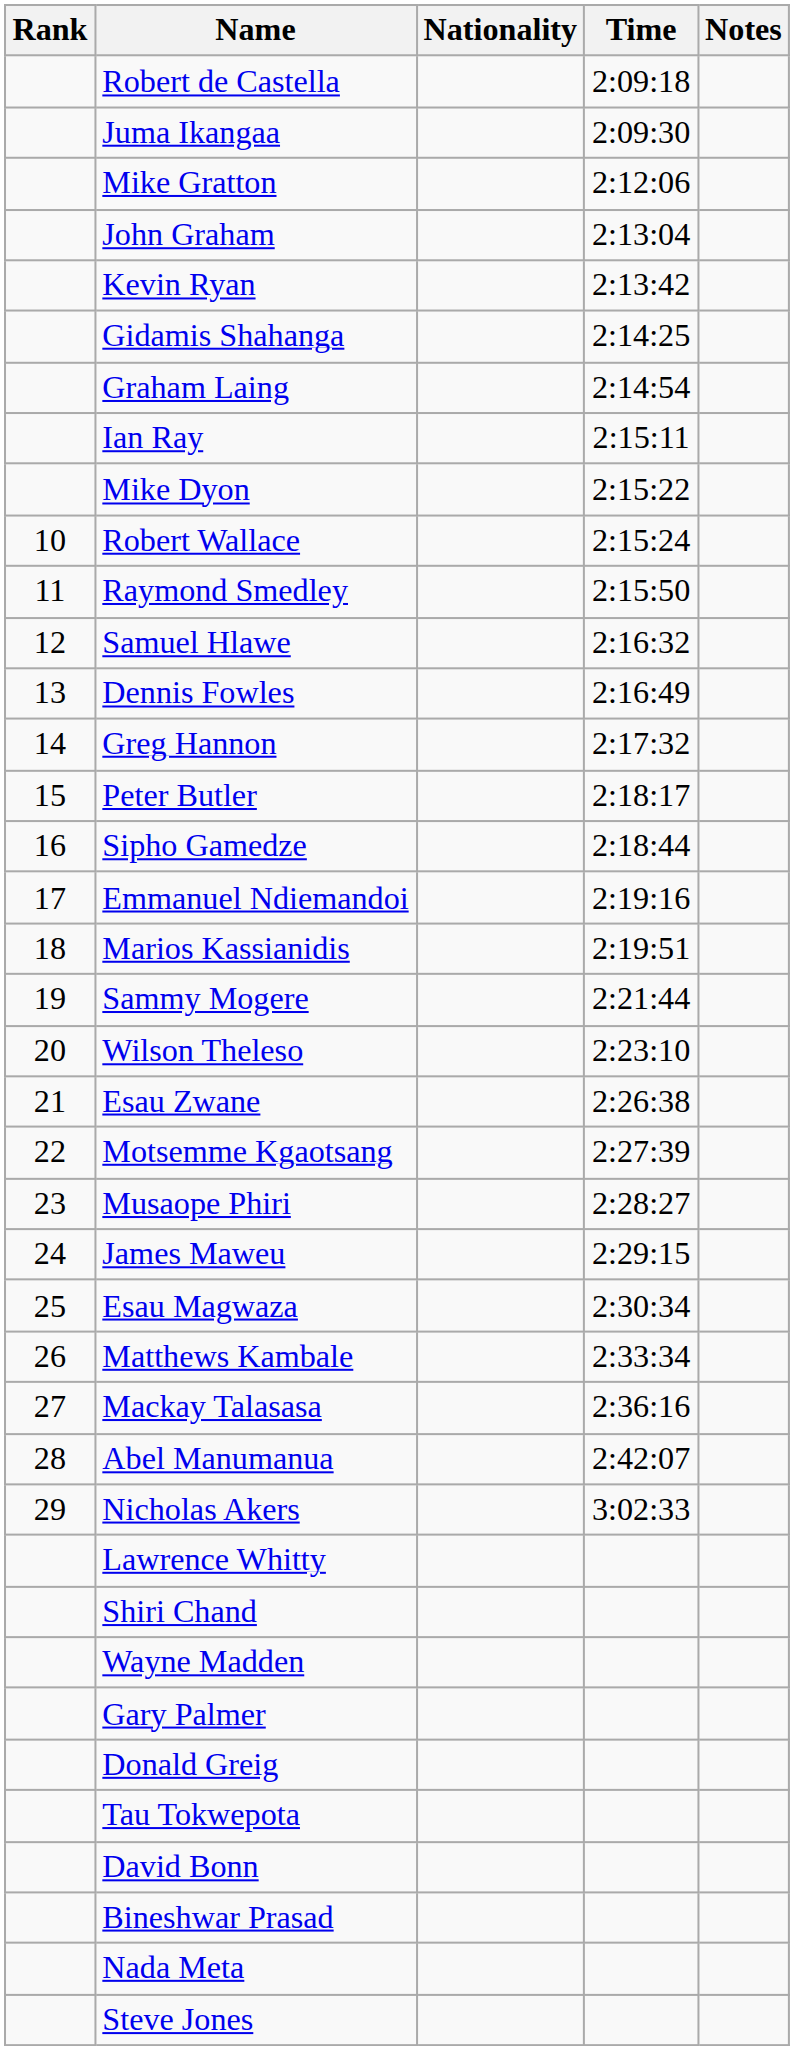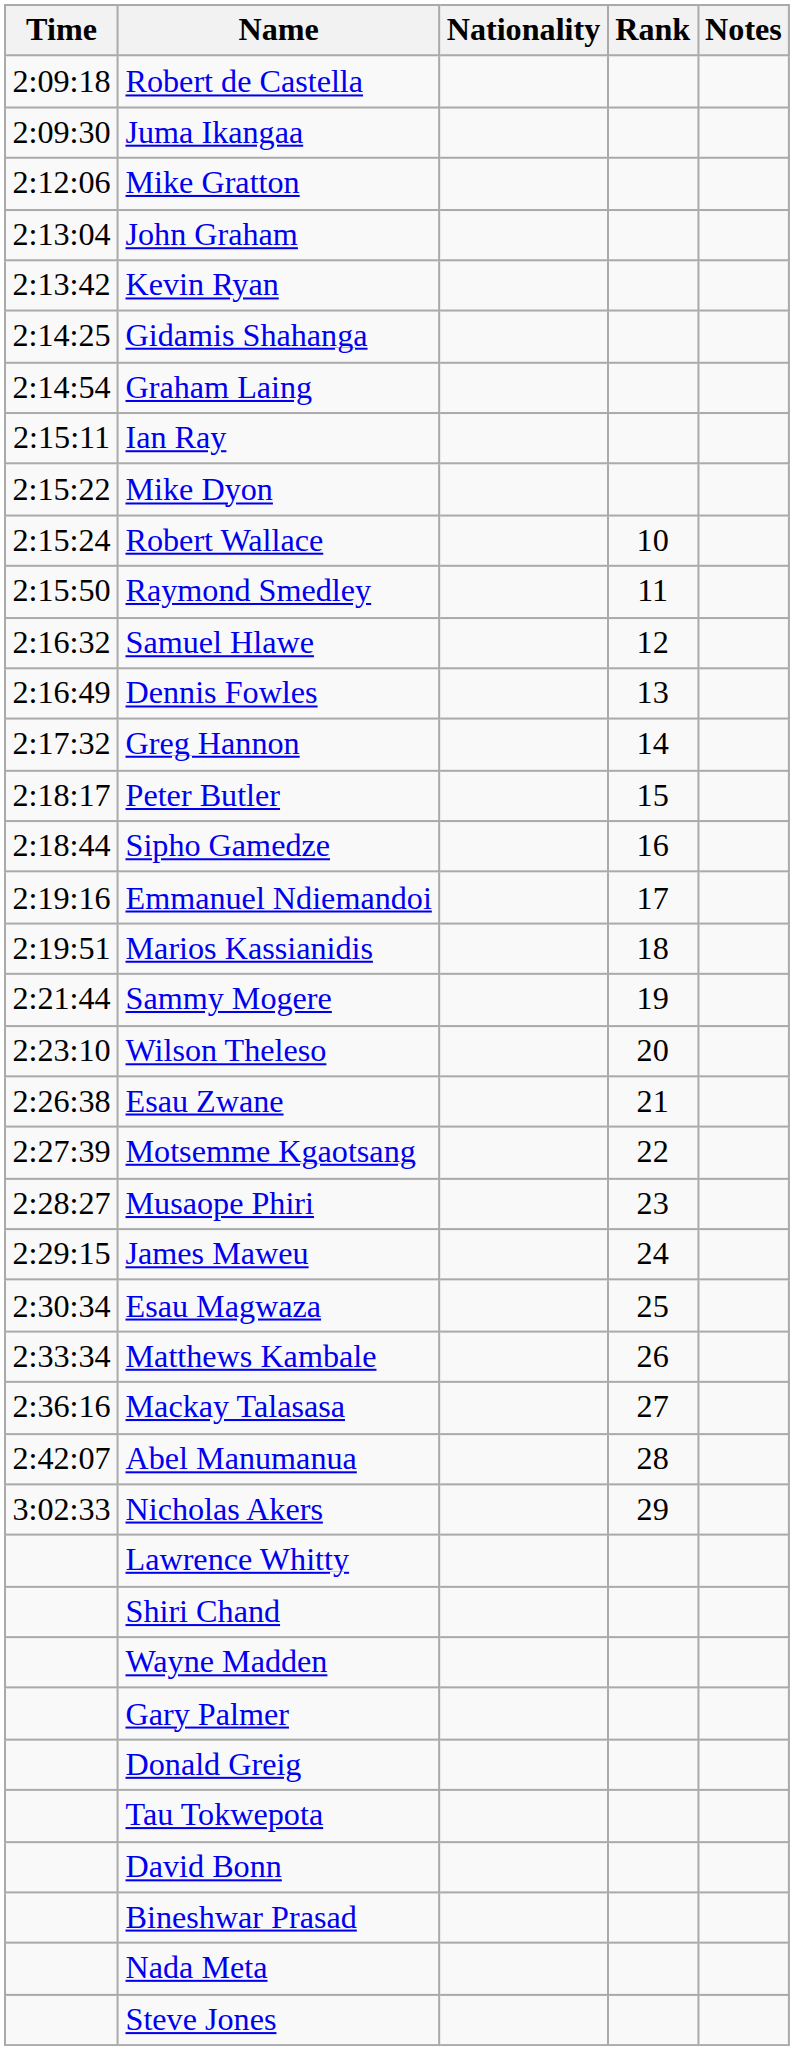columns swapped: Rank <-> Time
